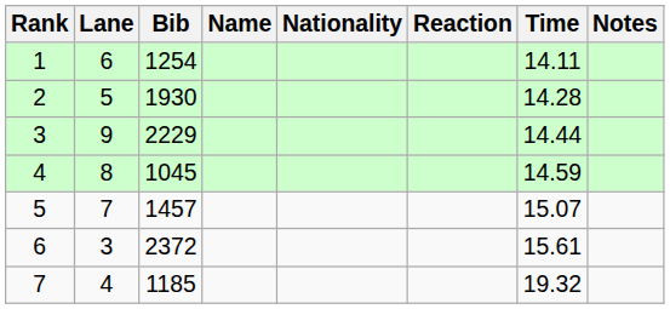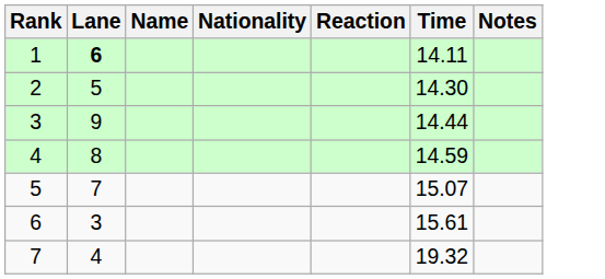- column: Bib | 1254 | 1930 | 2229 | 1045 | 1457 | 2372 | 1185
1 | Lane: normal -> bold
2 | Time: 14.28 -> 14.30
